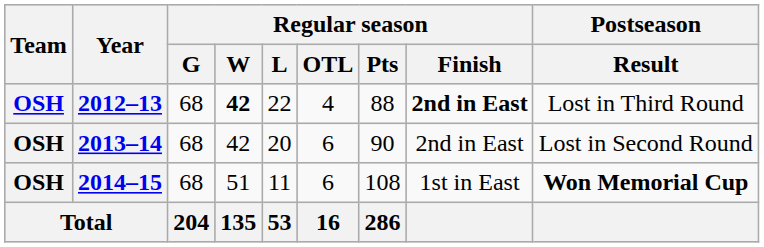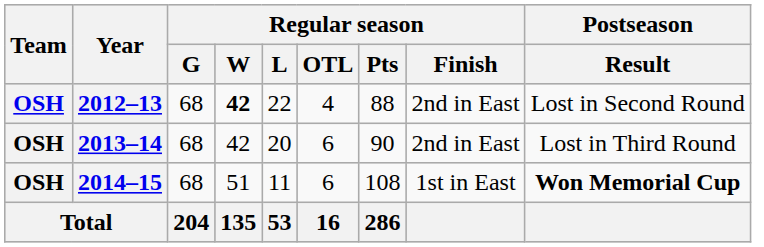2012–13 | Regular season / Finish: bold -> normal
2012–13 | Postseason / Result: Lost in Third Round -> Lost in Second Round
2013–14 | Postseason / Result: Lost in Second Round -> Lost in Third Round
